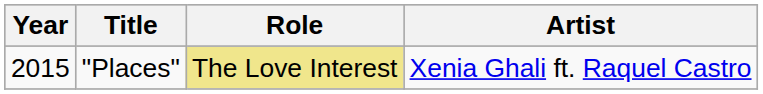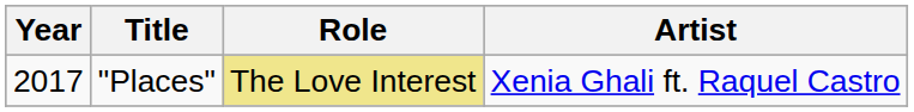"Places" | Year: 2015 -> 2017
